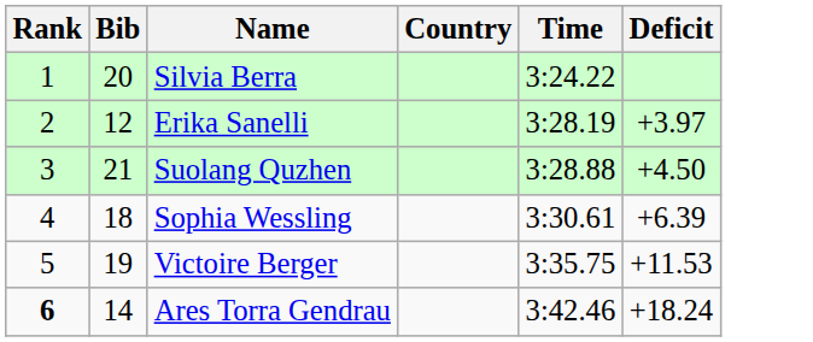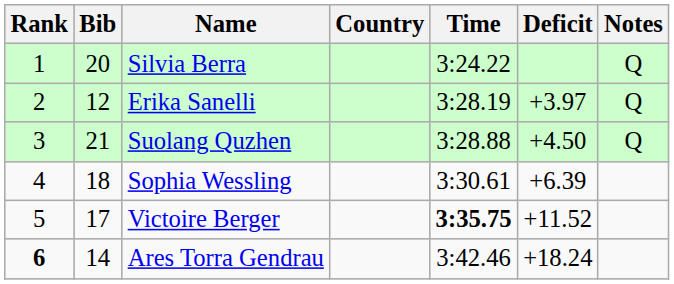+ column: Notes | Q | Q | Q
Victoire Berger | Bib: 19 -> 17
Victoire Berger | Time: normal -> bold
Victoire Berger | Deficit: +11.53 -> +11.52
